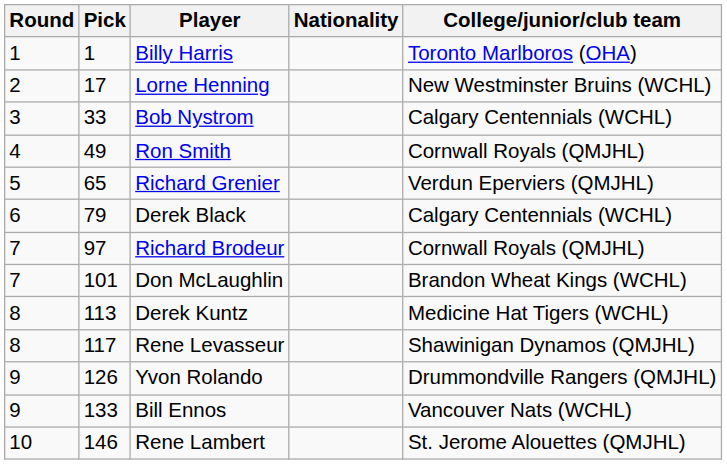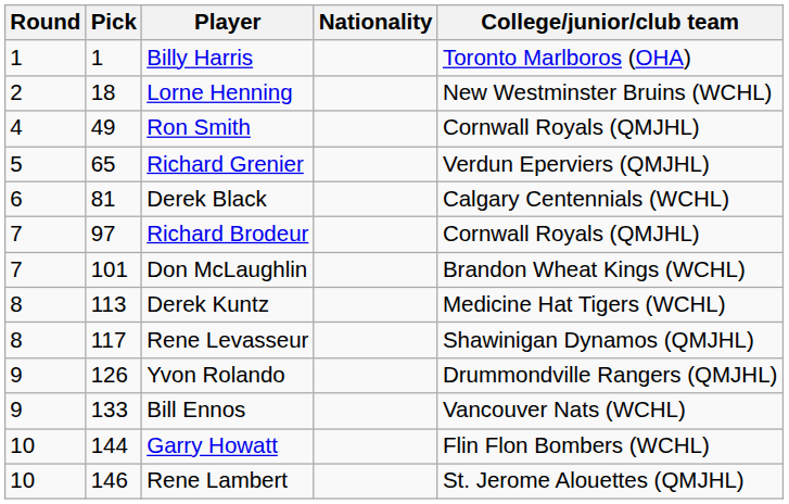Lorne Henning | Pick: 17 -> 18
- row: 3 | 33 | Bob Nystrom | Calgary Centennials (WCHL)
Derek Black | Pick: 79 -> 81
+ row: 10 | 144 | Garry Howatt | Flin Flon Bombers (WCHL)
